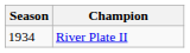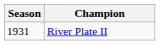River Plate II | Season: 1934 -> 1931
